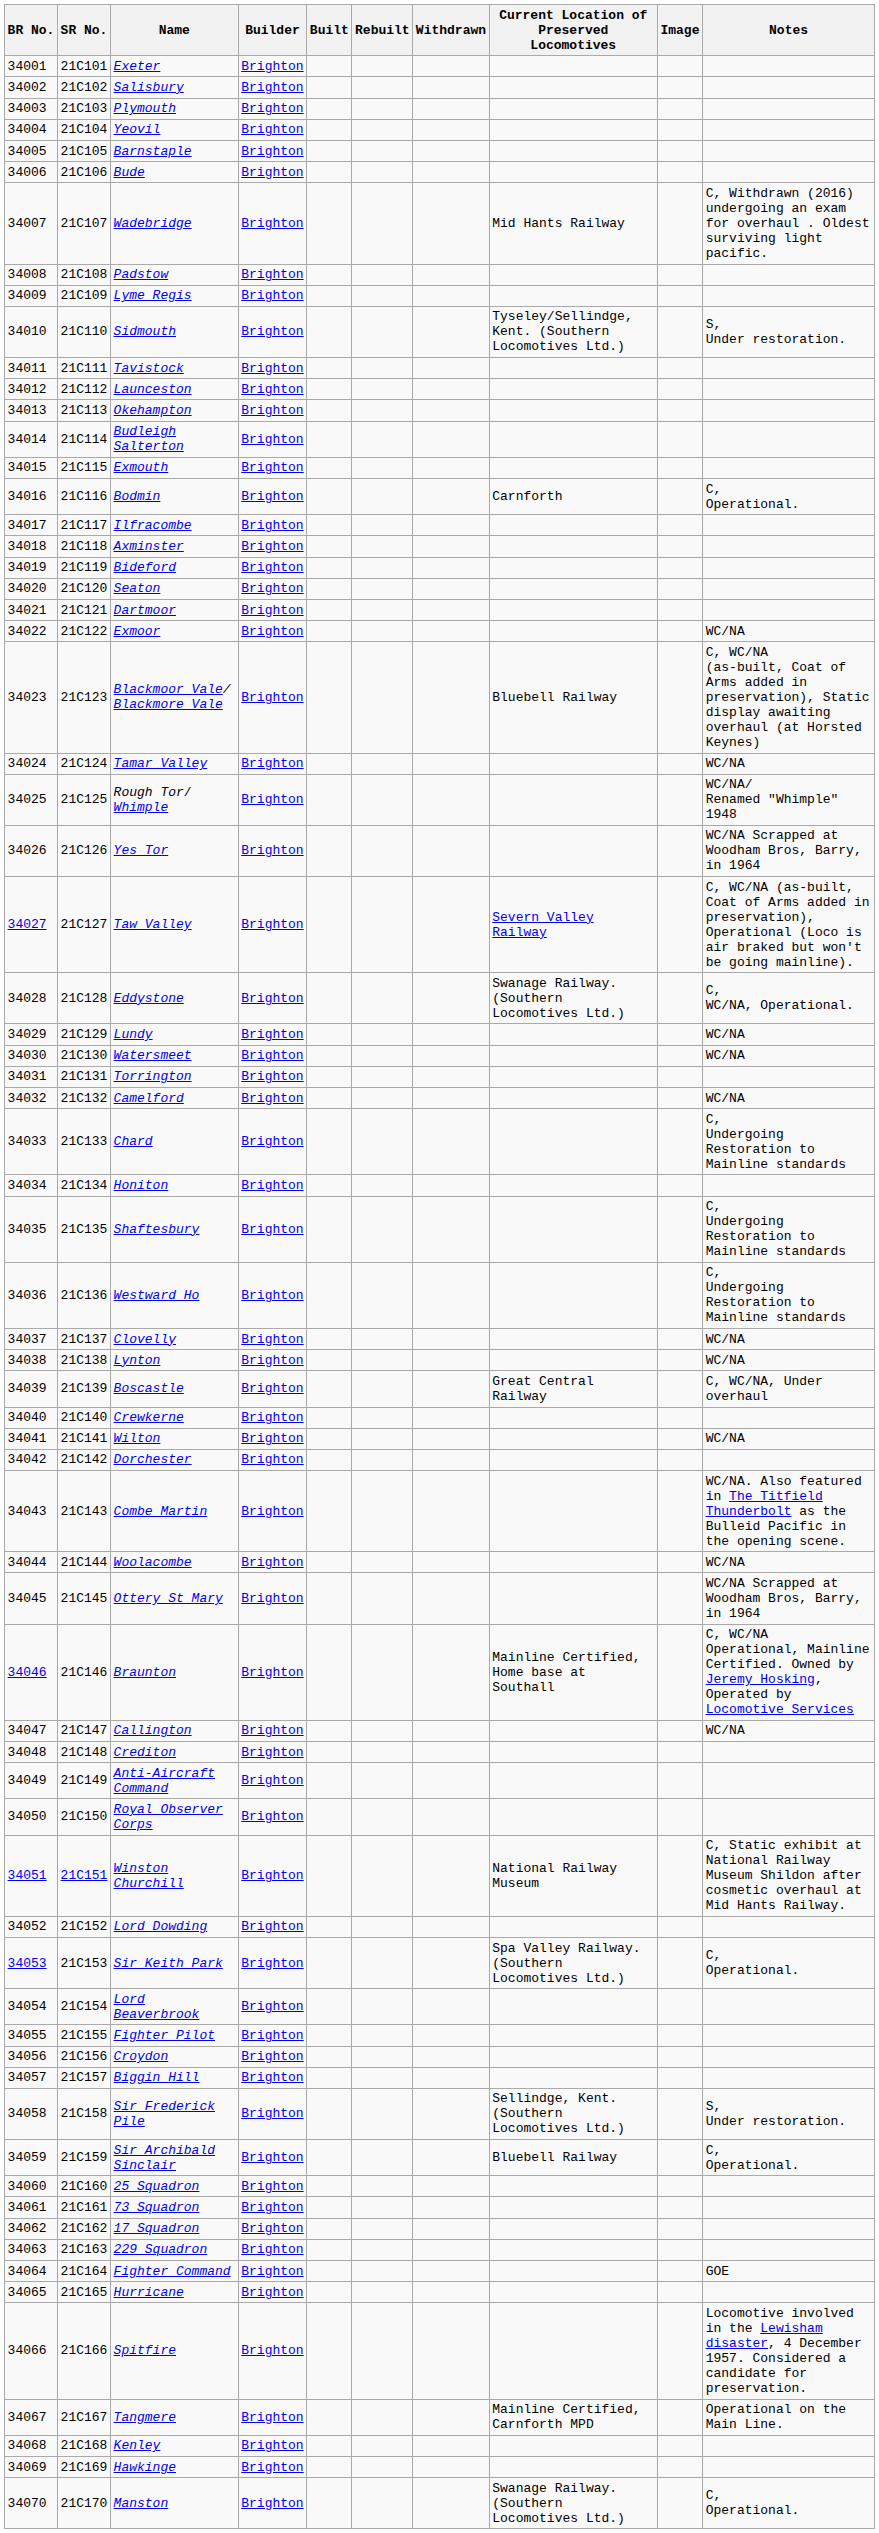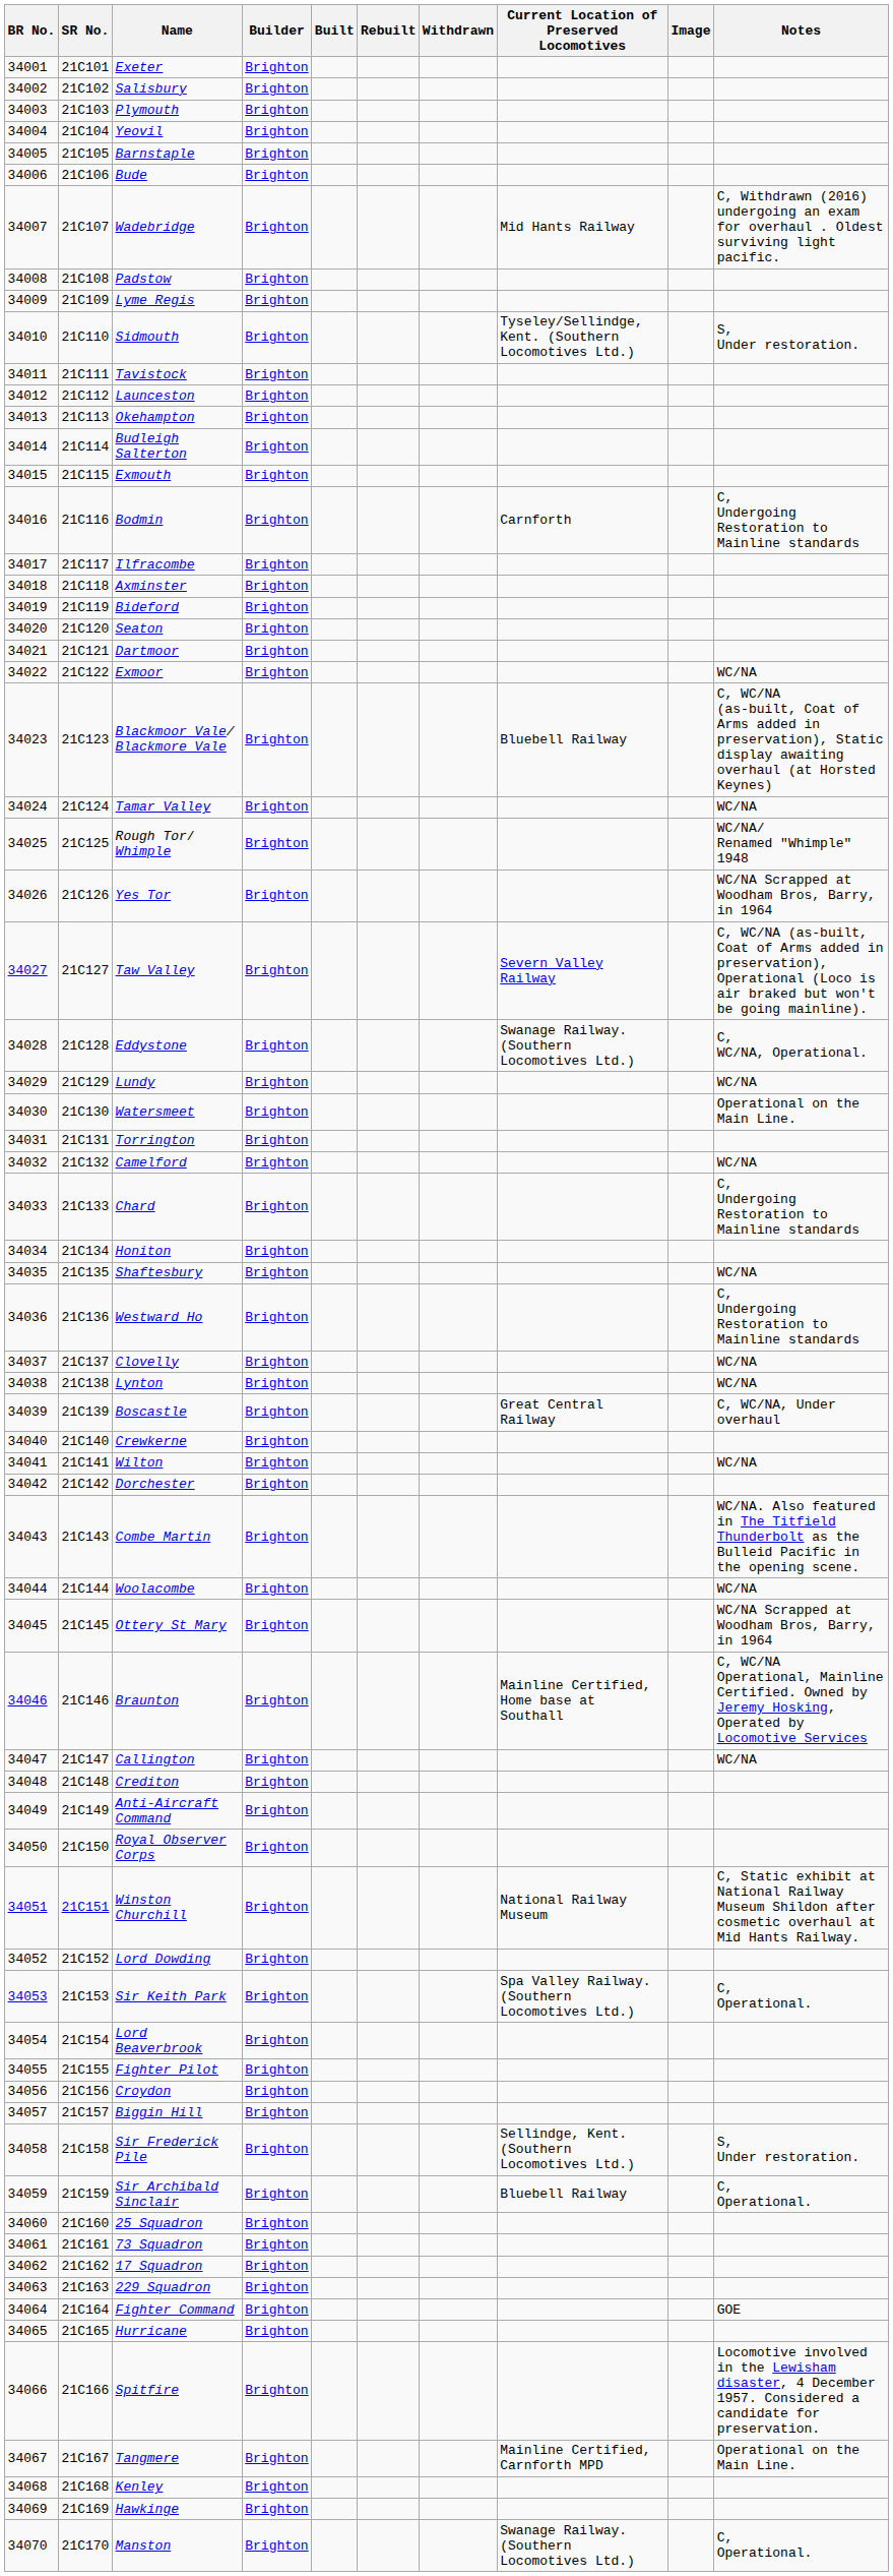Bodmin | Notes: C, Operational. -> C, Undergoing Restoration to Mainline standards
Watersmeet | Notes: WC/NA -> Operational on the Main Line.
Shaftesbury | Notes: C, Undergoing Restoration to Mainline standards -> WC/NA
